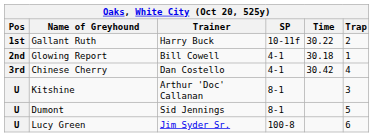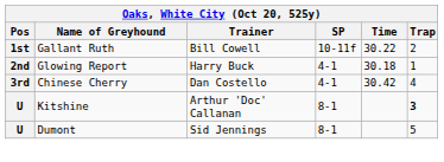Gallant Ruth | Trainer: Harry Buck -> Bill Cowell
Glowing Report | Trainer: Bill Cowell -> Harry Buck
Kitshine | Trap: normal -> bold
- row: U | Lucy Green | Jim Syder Sr. | 100-8 | 6
